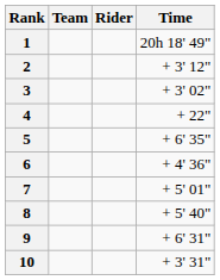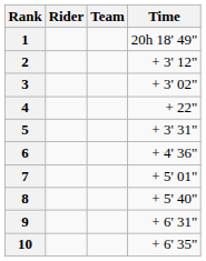columns swapped: Rider <-> Team
5 | Time: + 6' 35" -> + 3' 31"
10 | Time: + 3' 31" -> + 6' 35"
